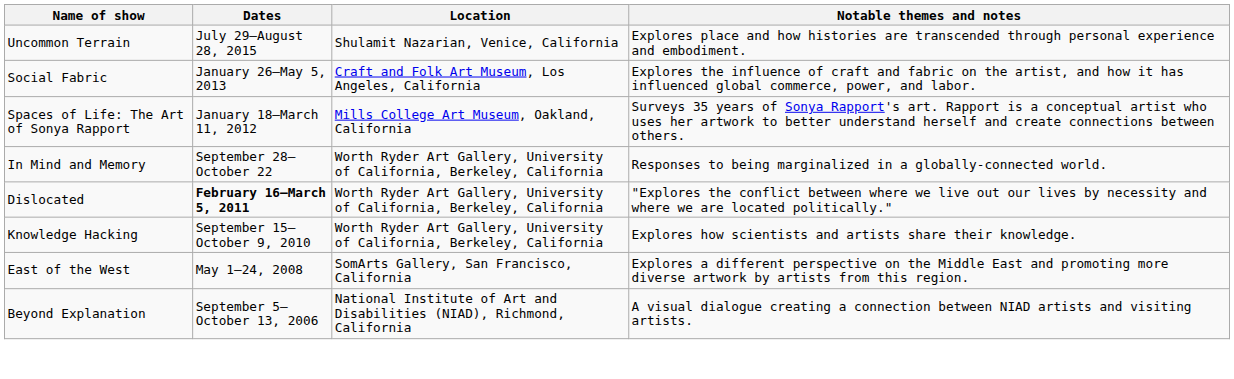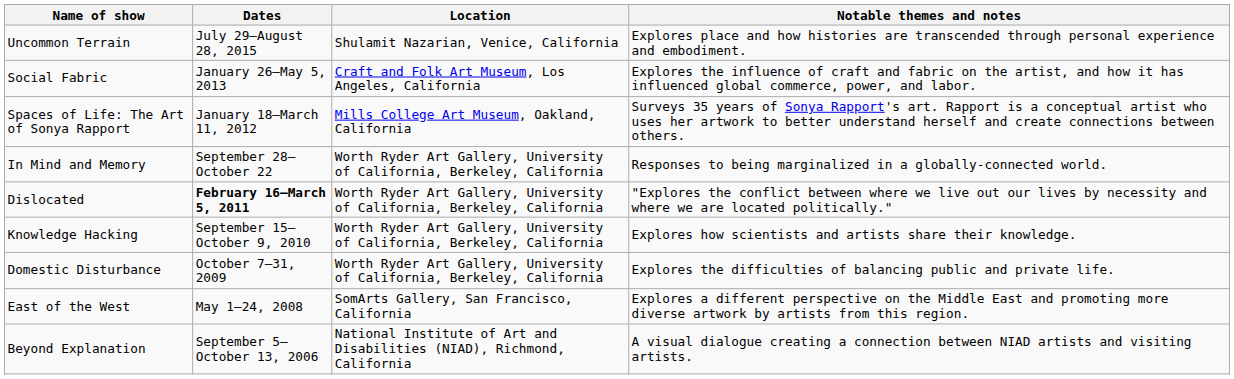+ row: Domestic Disturbance | October 7–31, 2009 | Worth Ryder Art Gallery, University of California, Berkeley, California | Explores the difficulties of balancing public and private life.
